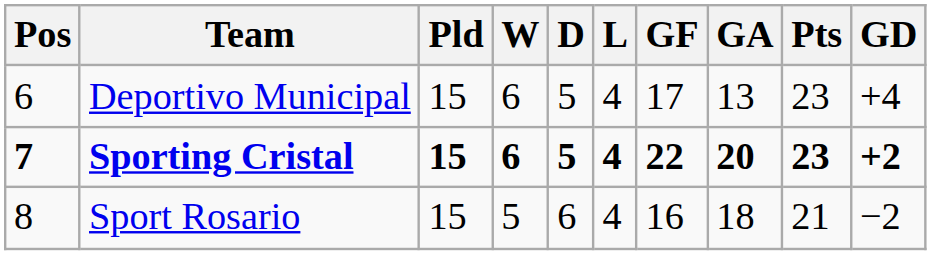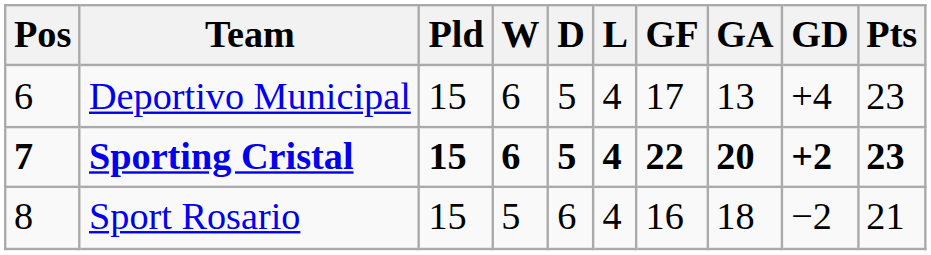columns swapped: GD <-> Pts
